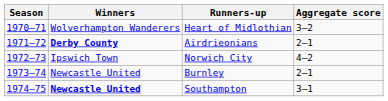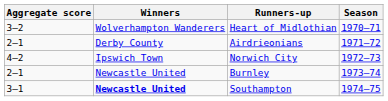columns swapped: Season <-> Aggregate score
Airdrieonians | Winners: bold -> normal
